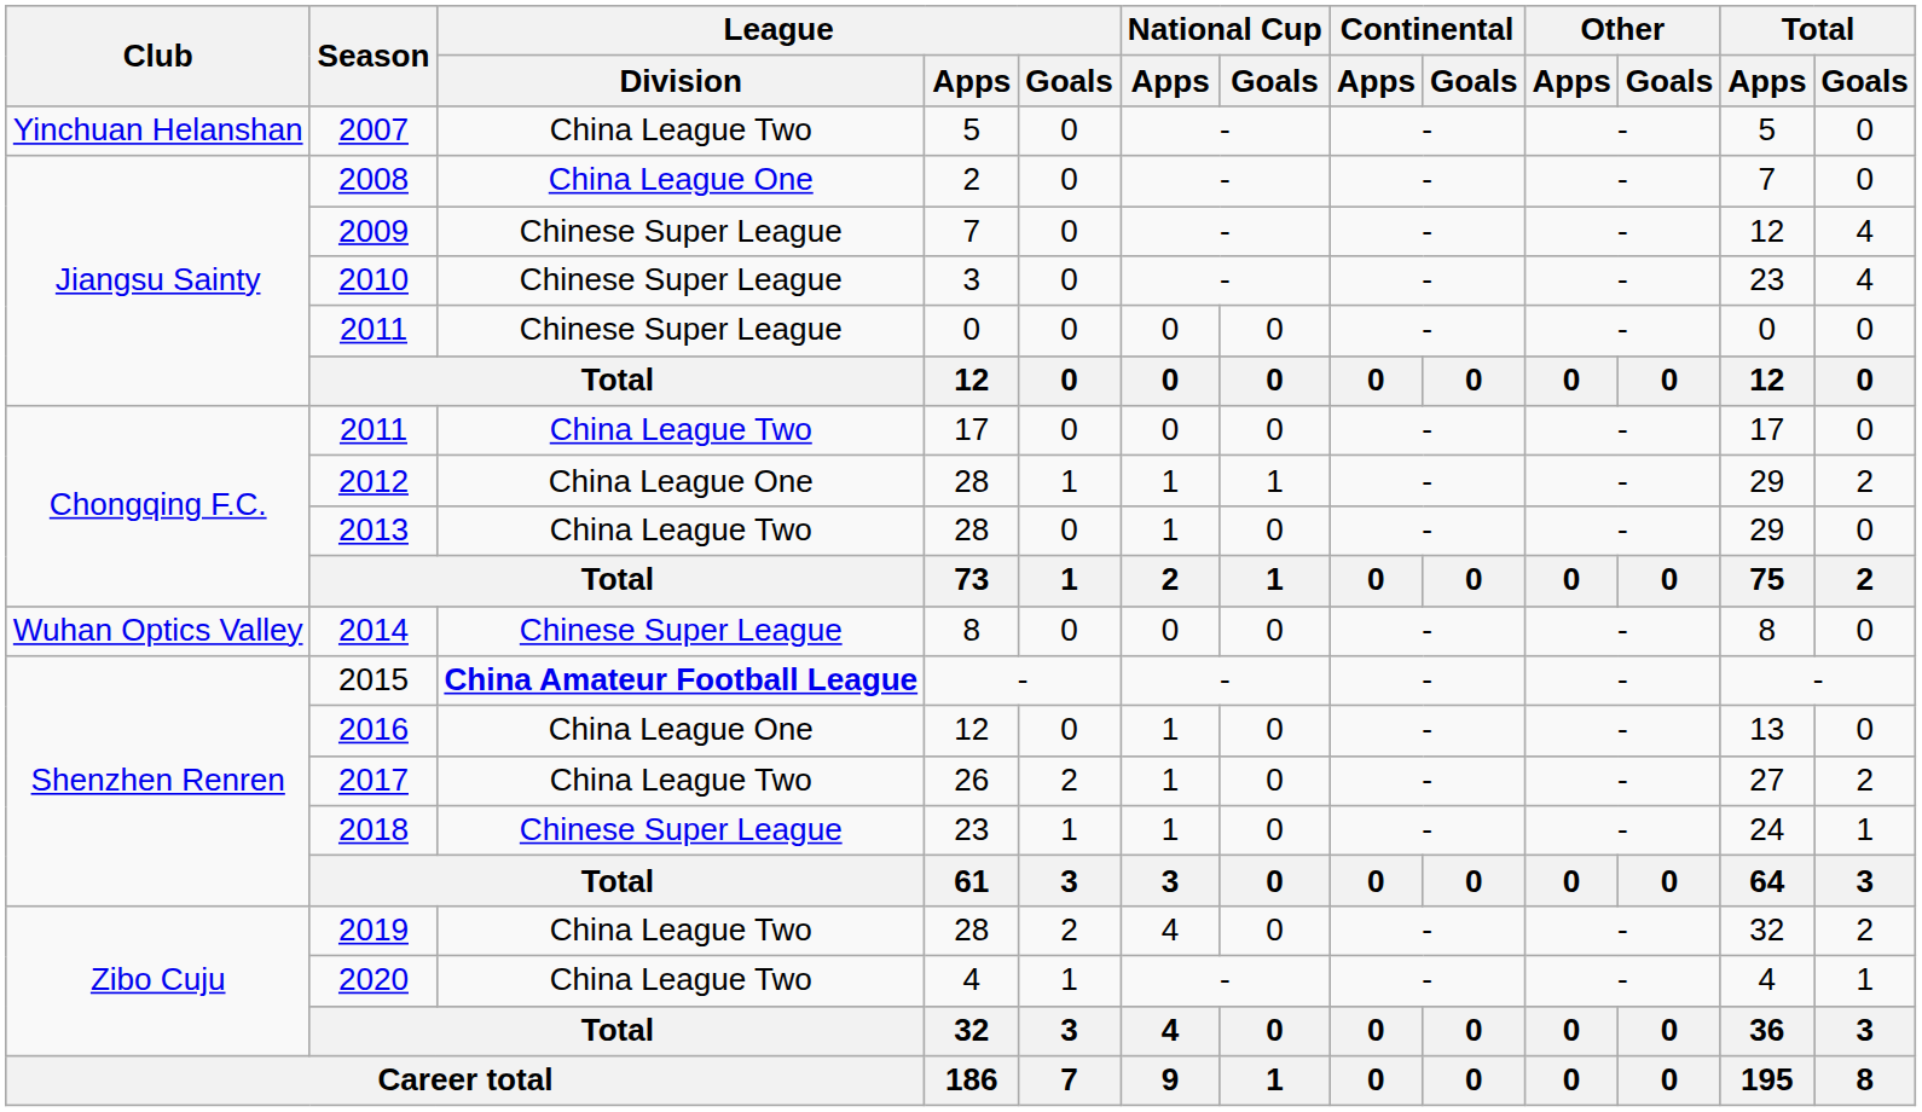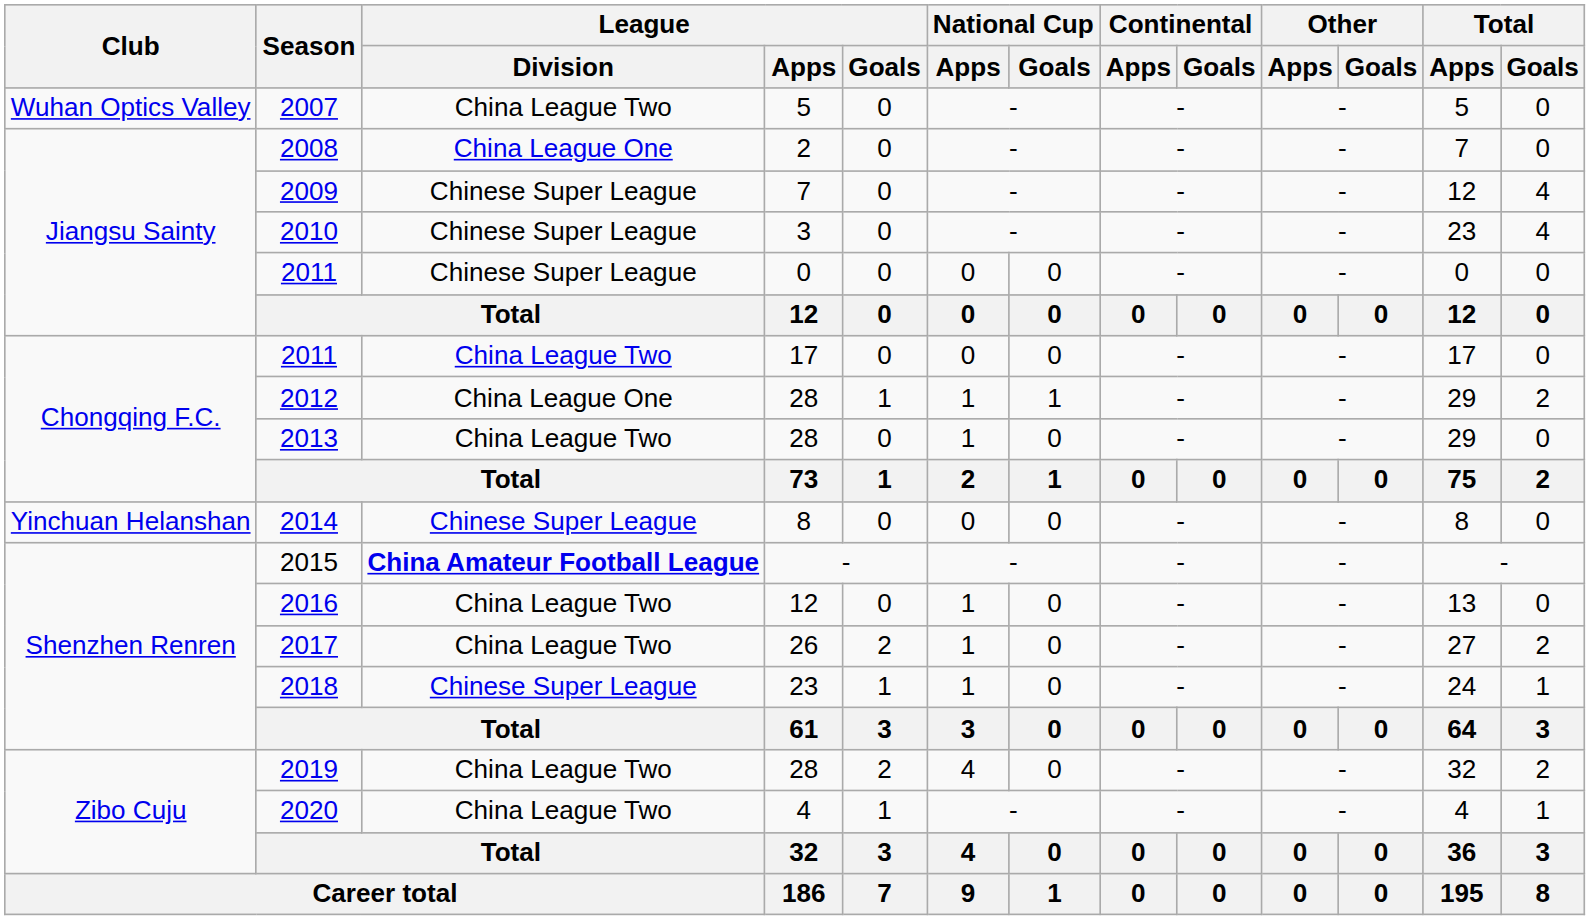2007 | Club: Yinchuan Helanshan -> Wuhan Optics Valley
2014 | Club: Wuhan Optics Valley -> Yinchuan Helanshan
2016 | League / Division: China League One -> China League Two
